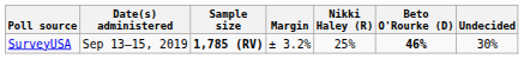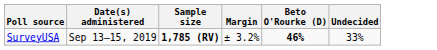- column: Nikki Haley (R) | 25%
SurveyUSA | Undecided: 30% -> 33%
